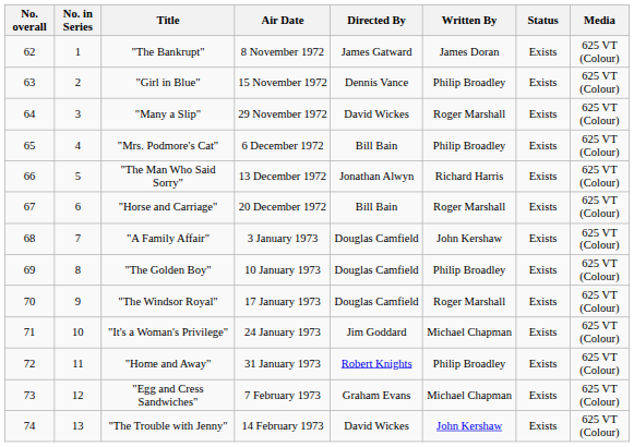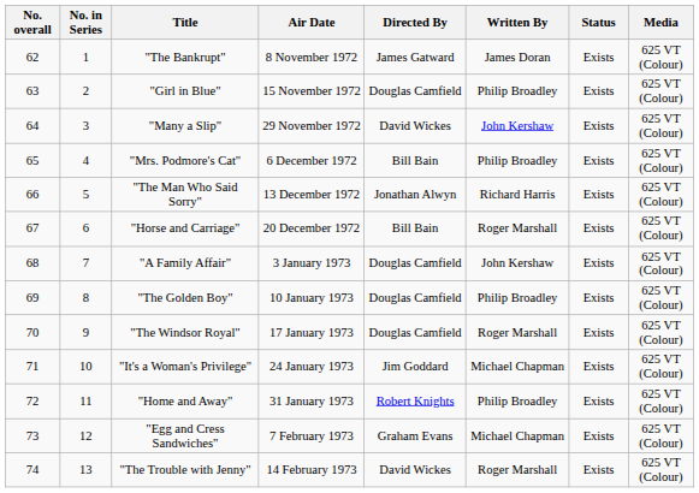"Girl in Blue" | Directed By: Dennis Vance -> Douglas Camfield
"Many a Slip" | Written By: Roger Marshall -> John Kershaw
"The Trouble with Jenny" | Written By: John Kershaw -> Roger Marshall
